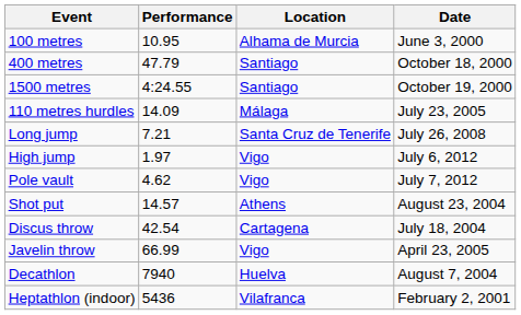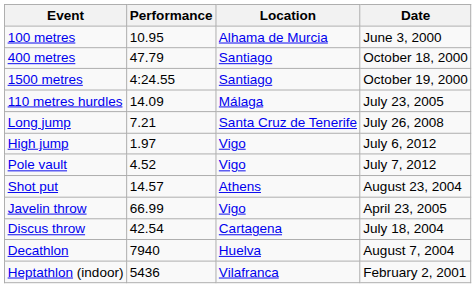Pole vault | Performance: 4.62 -> 4.52
rows swapped: Discus throw <-> Javelin throw
